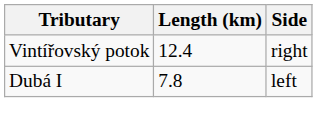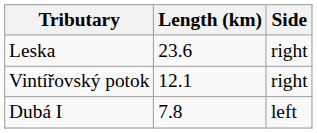+ row: Leska | 23.6 | right
Vintířovský potok | Length (km): 12.4 -> 12.1
